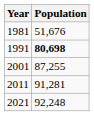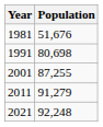1991 | Population: bold -> normal
2011 | Population: 91,281 -> 91,279
